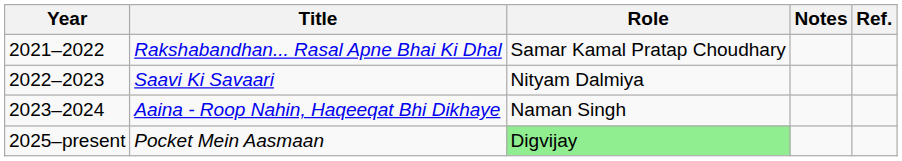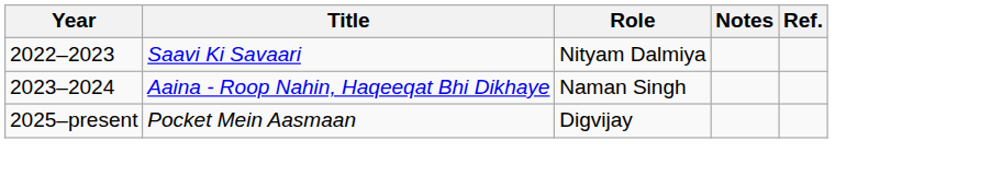- row: 2021–2022 | Rakshabandhan... Rasal Apne Bhai Ki Dhal | Samar Kamal Pratap Choudhary
Pocket Mein Aasmaan | Role: lightgreen background -> no background
